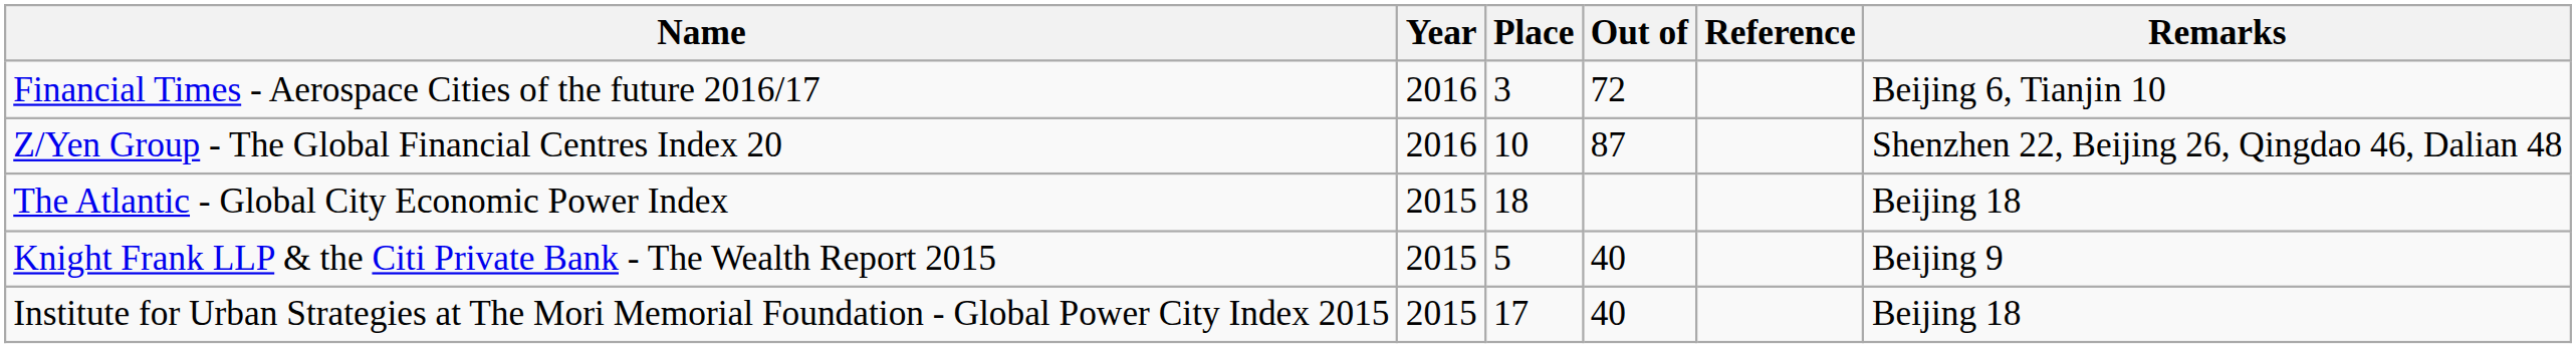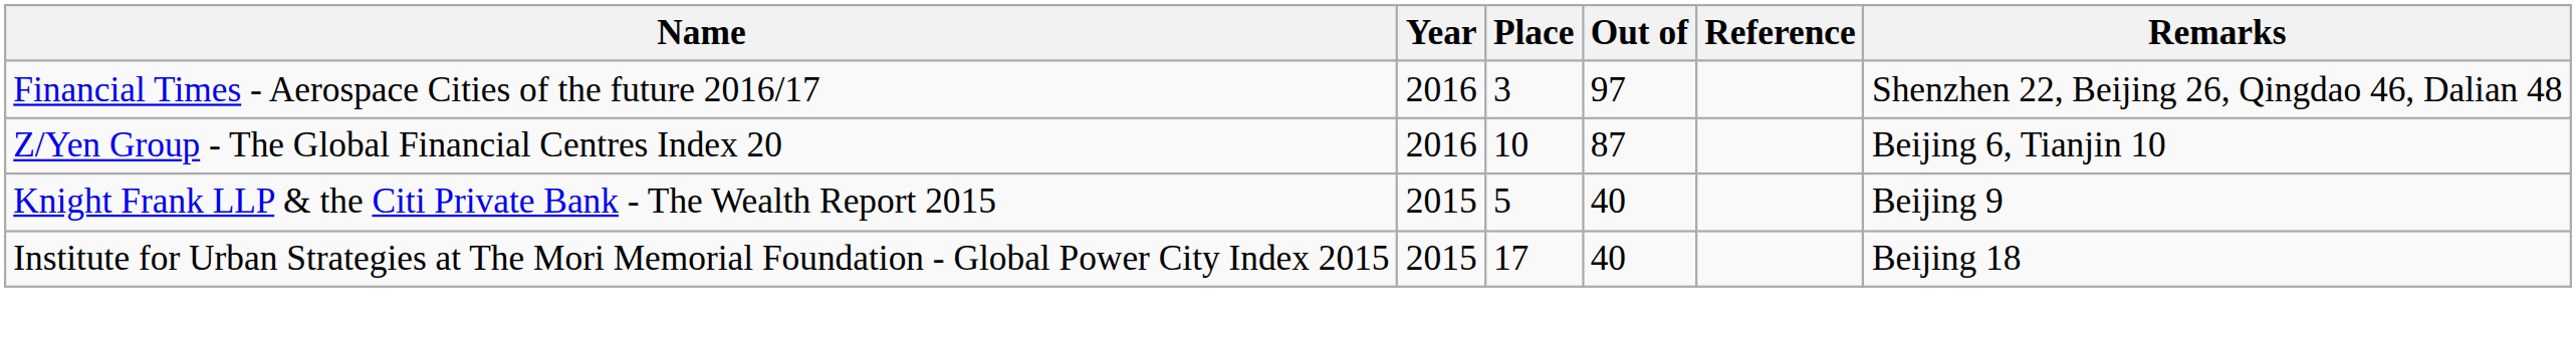Financial Times - Aerospace Cities of the future 2016/17 | Out of: 72 -> 97
Financial Times - Aerospace Cities of the future 2016/17 | Remarks: Beijing 6, Tianjin 10 -> Shenzhen 22, Beijing 26, Qingdao 46, Dalian 48
Z/Yen Group - The Global Financial Centres Index 20 | Remarks: Shenzhen 22, Beijing 26, Qingdao 46, Dalian 48 -> Beijing 6, Tianjin 10
- row: The Atlantic - Global City Economic Power Index | 2015 | 18 | Beijing 18
